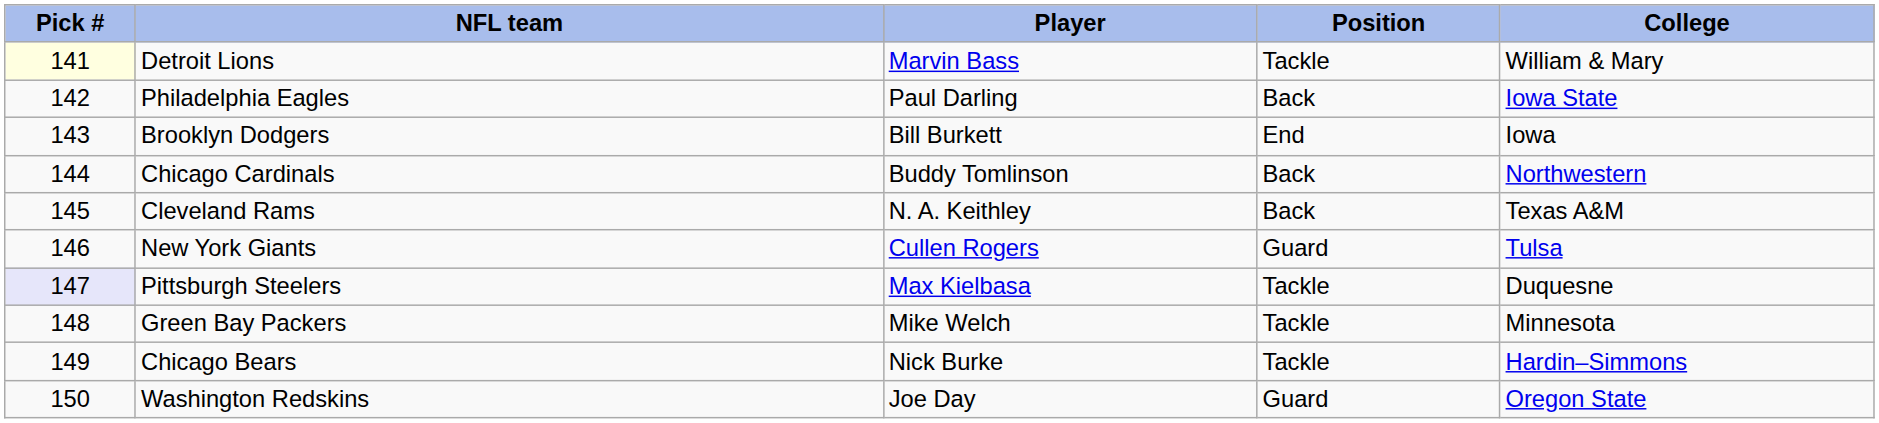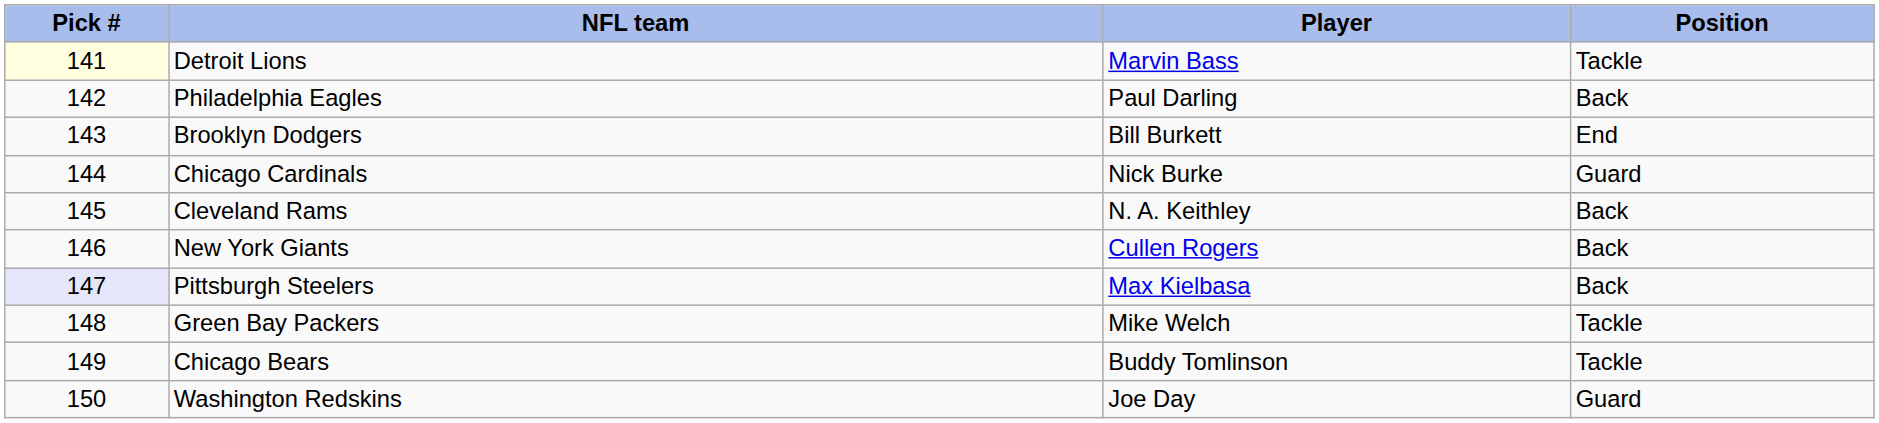- column: College | William & Mary | Iowa State | Iowa | Northwestern | Texas A&M | Tulsa | Duquesne | Minnesota | Hardin–Simmons | Oregon State
Chicago Cardinals | Player: Buddy Tomlinson -> Nick Burke
Chicago Cardinals | Position: Back -> Guard
New York Giants | Position: Guard -> Back
Pittsburgh Steelers | Position: Tackle -> Back
Chicago Bears | Player: Nick Burke -> Buddy Tomlinson
